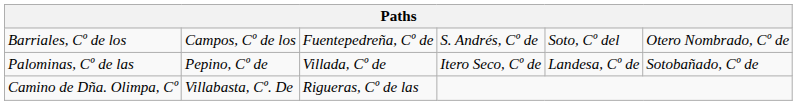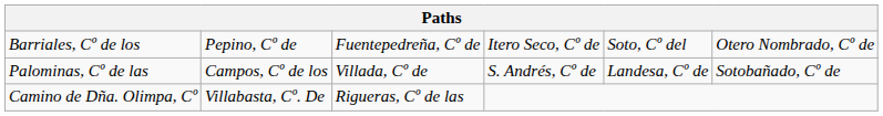Barriales, Cº de los | column 2: Campos, Cº de los -> Pepino, Cº de
Barriales, Cº de los | column 4: S. Andrés, Cº de -> Itero Seco, Cº de
Palominas, Cº de las | column 2: Pepino, Cº de -> Campos, Cº de los
Palominas, Cº de las | column 4: Itero Seco, Cº de -> S. Andrés, Cº de
